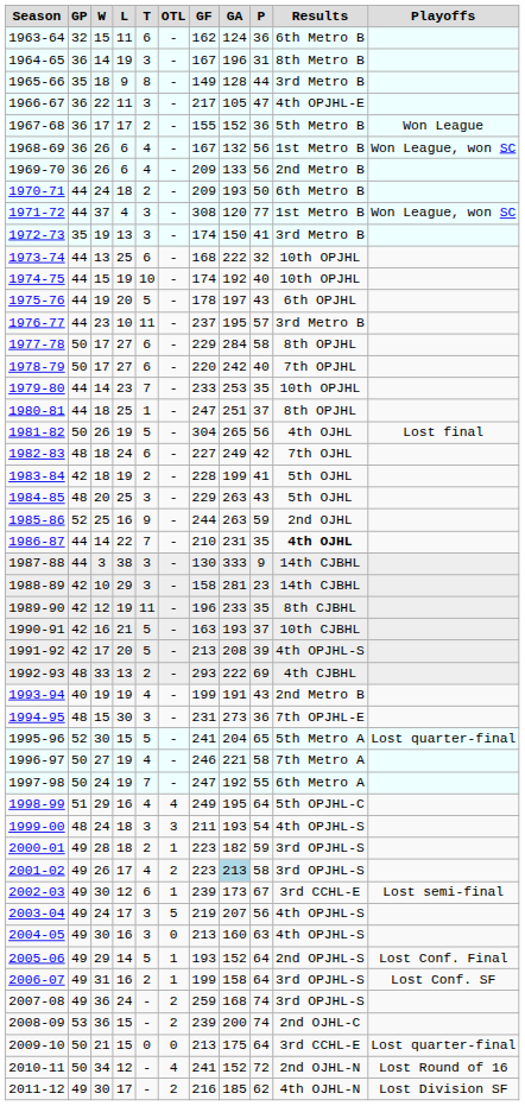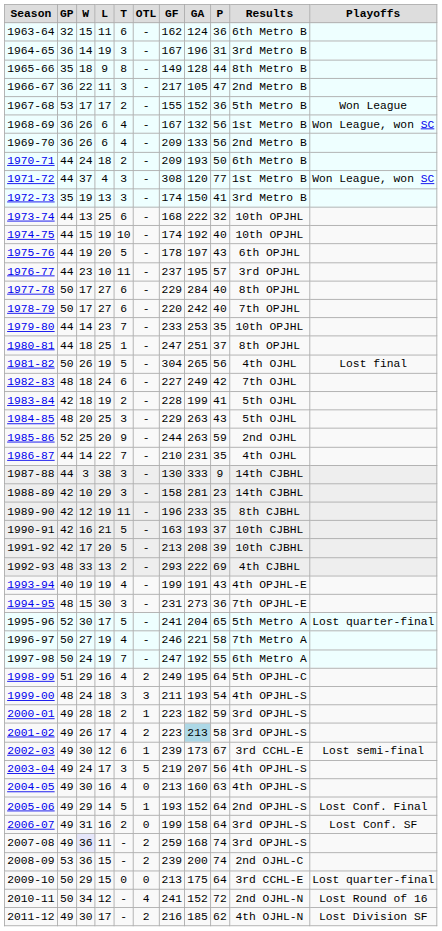1964-65 | Results: 8th Metro B -> 3rd Metro B
1965-66 | Results: 3rd Metro B -> 8th Metro B
1966-67 | Results: 4th OPJHL-E -> 2nd Metro B
1967-68 | GP: 36 -> 53
1976-77 | Results: 3rd Metro B -> 3rd OPJHL
1977-78 | P: 58 -> 40
1985-86 | L: 16 -> 20
1986-87 | Results: bold -> normal
1991-92 | Results: 4th OPJHL-S -> 10th CJBHL
1993-94 | Results: 2nd Metro B -> 4th OPJHL-E
1995-96 | L: 15 -> 17
1998-99 | OTL: 4 -> 2
2004-05 | T: 3 -> 4
2006-07 | OTL: 1 -> 0
2007-08 | W: no background -> lavender background
2007-08 | L: 24 -> 11
2009-10 | W: 21 -> 29
